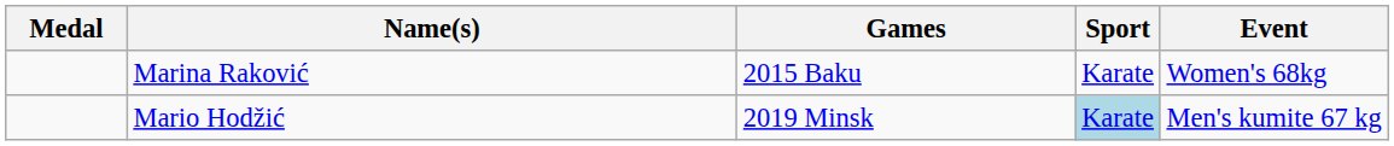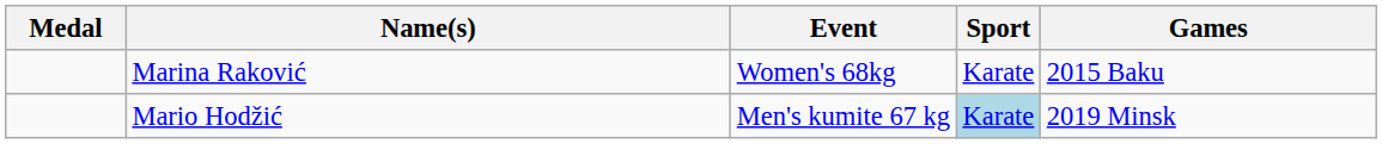columns swapped: Games <-> Event
